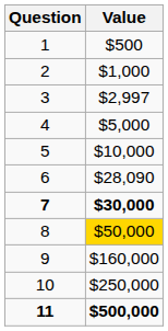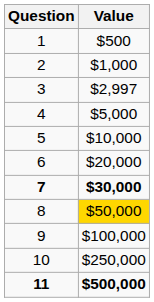6 | Value: $28,090 -> $20,000
9 | Value: $160,000 -> $100,000
